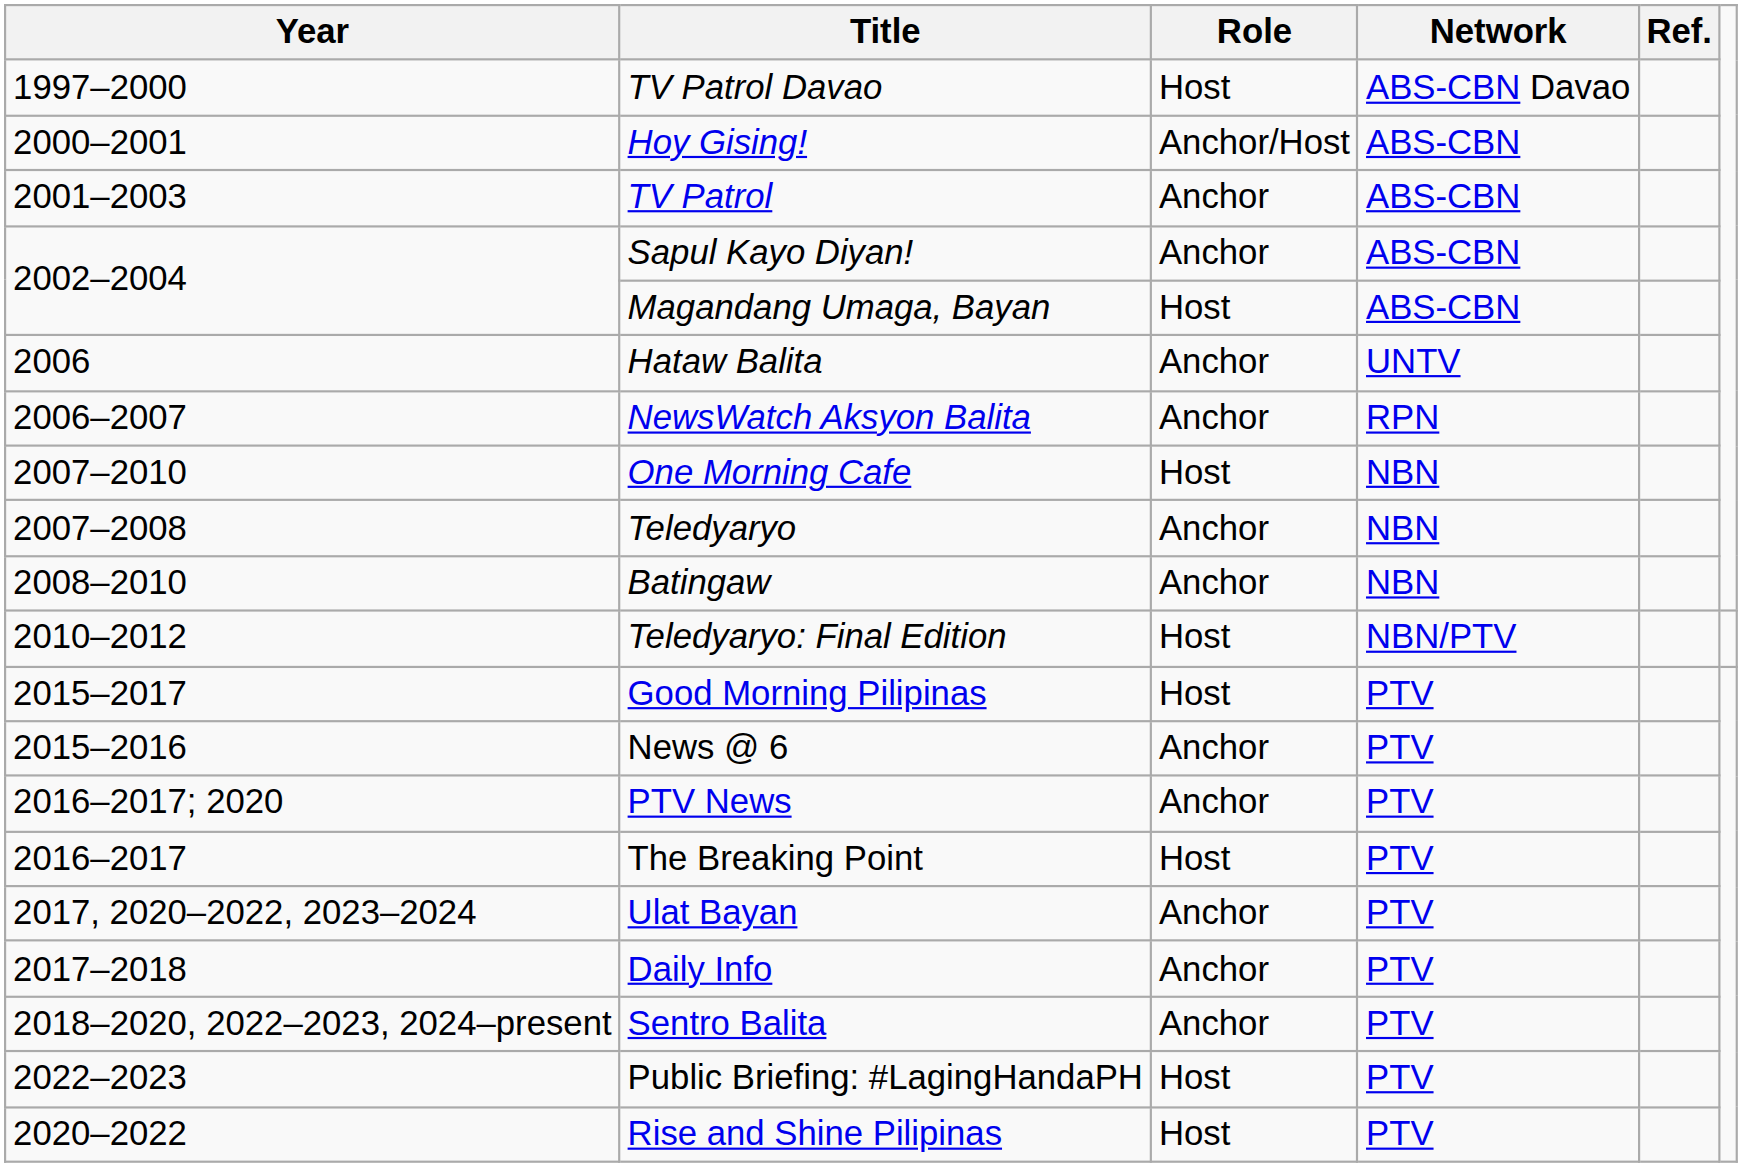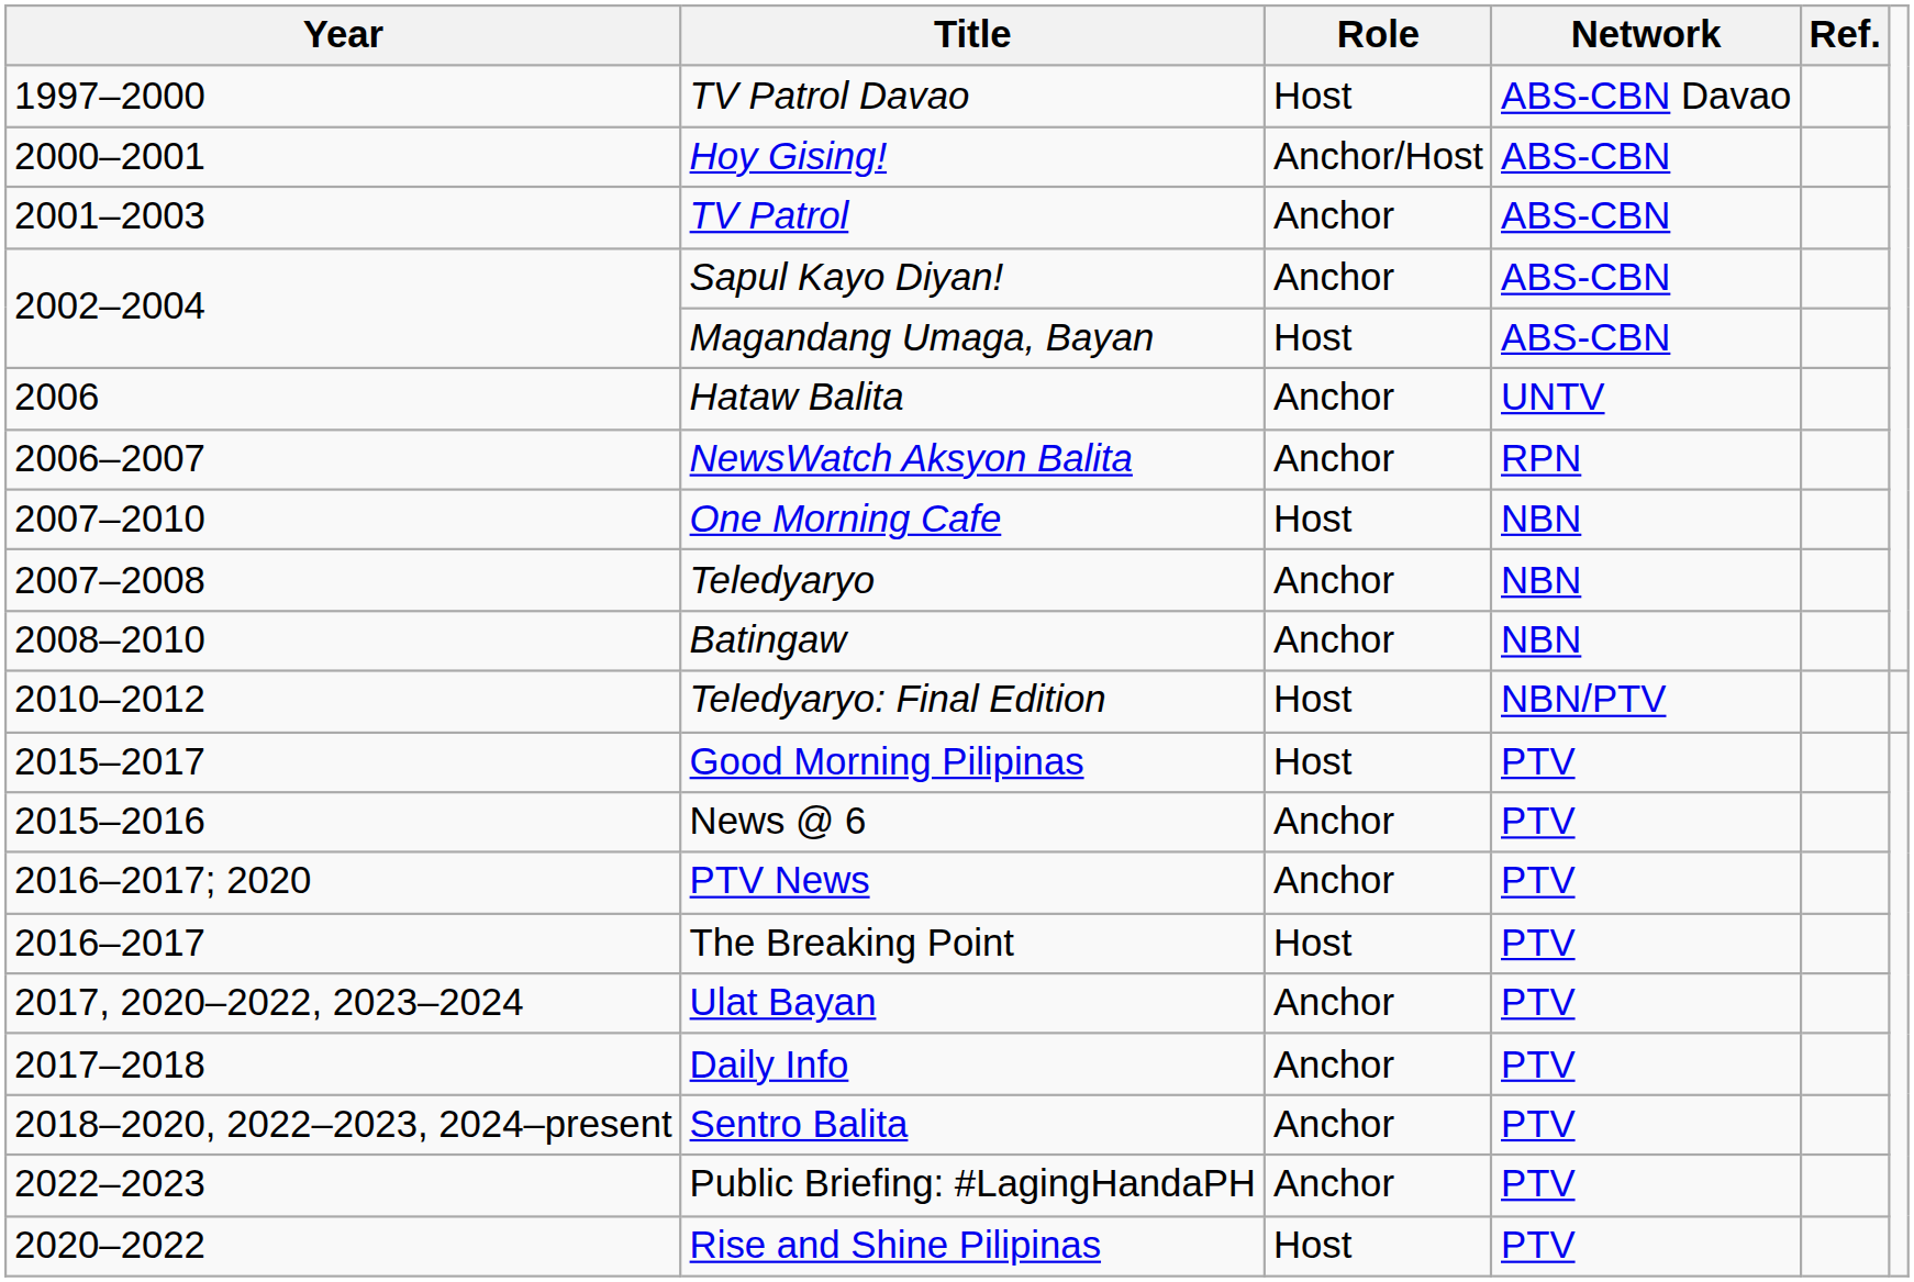Public Briefing: #LagingHandaPH | Role: Host -> Anchor
